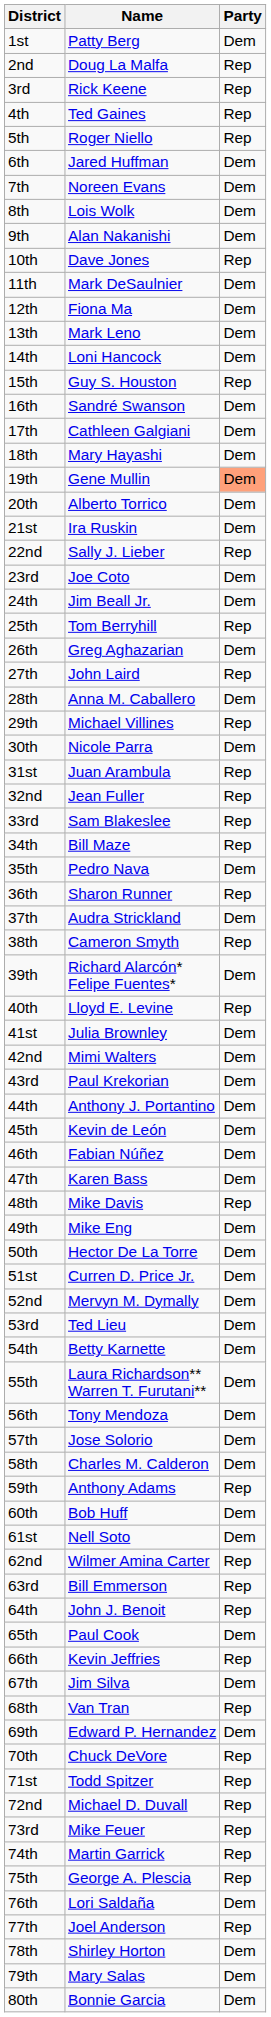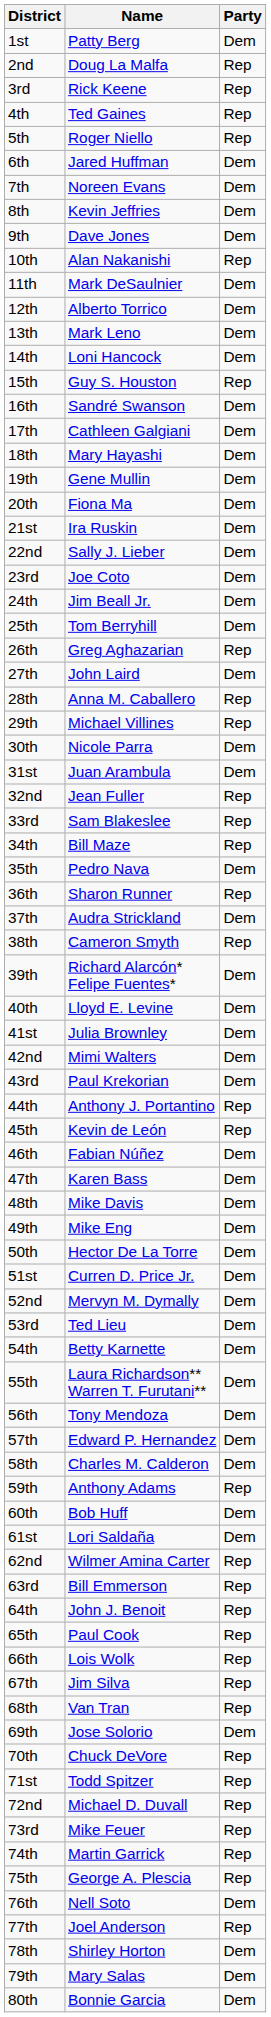8th | Name: Lois Wolk -> Kevin Jeffries
9th | Name: Alan Nakanishi -> Dave Jones
10th | Name: Dave Jones -> Alan Nakanishi
12th | Name: Fiona Ma -> Alberto Torrico
19th | Party: lightsalmon background -> no background
20th | Name: Alberto Torrico -> Fiona Ma
22nd | Party: Rep -> Dem
25th | Party: Rep -> Dem
26th | Party: Dem -> Rep
27th | Party: Rep -> Dem
28th | Party: Dem -> Rep
31st | Party: Rep -> Dem
40th | Party: Rep -> Dem
44th | Party: Dem -> Rep
45th | Party: Dem -> Rep
48th | Party: Rep -> Dem
57th | Name: Jose Solorio -> Edward P. Hernandez
61st | Name: Nell Soto -> Lori Saldaña
65th | Party: Dem -> Rep
66th | Name: Kevin Jeffries -> Lois Wolk
67th | Party: Dem -> Rep
69th | Name: Edward P. Hernandez -> Jose Solorio
76th | Name: Lori Saldaña -> Nell Soto
